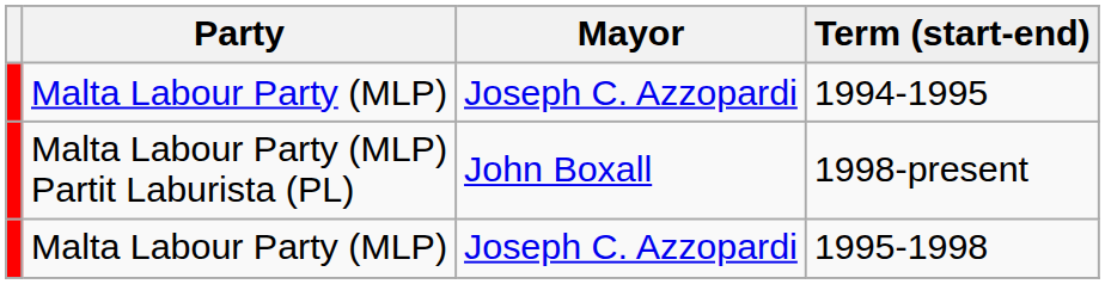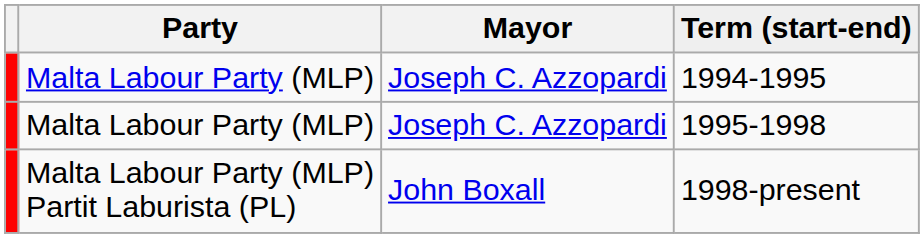rows swapped: 1995-1998 <-> 1998-present
